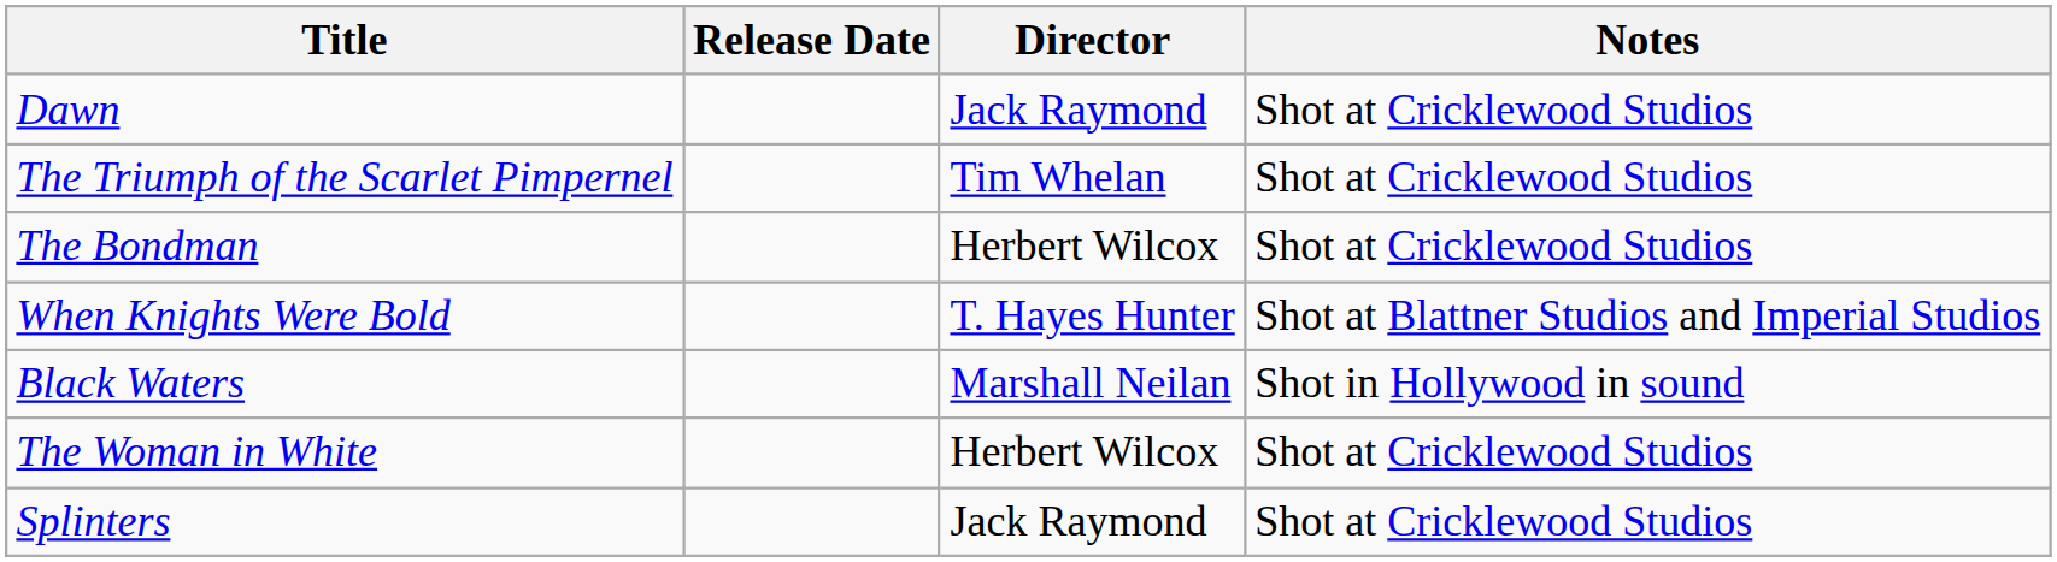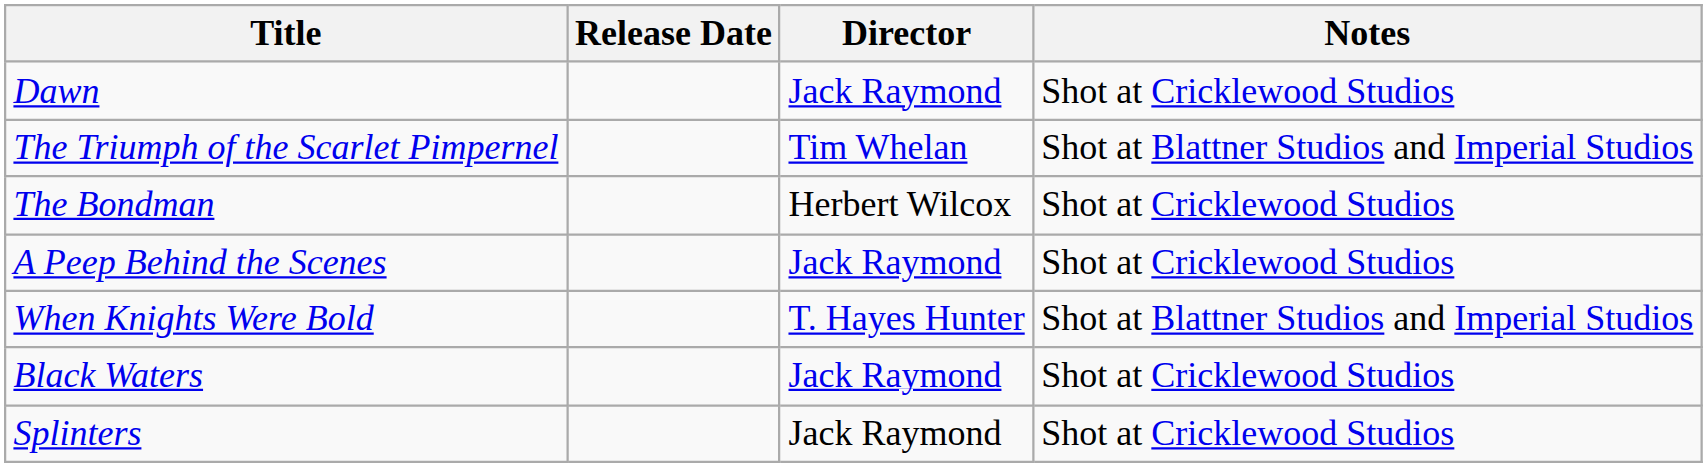The Triumph of the Scarlet Pimpernel | Notes: Shot at Cricklewood Studios -> Shot at Blattner Studios and Imperial Studios
+ row: A Peep Behind the Scenes | Jack Raymond | Shot at Cricklewood Studios
Black Waters | Director: Marshall Neilan -> Jack Raymond
Black Waters | Notes: Shot in Hollywood in sound -> Shot at Cricklewood Studios
- row: The Woman in White | Herbert Wilcox | Shot at Cricklewood Studios
